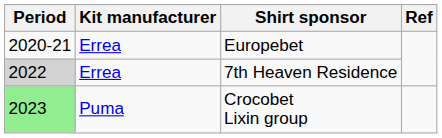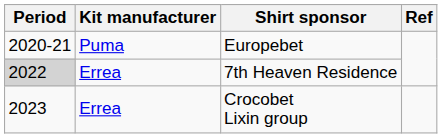Europebet | Kit manufacturer: Errea -> Puma
Crocobet Lixin group | Period: lightgreen background -> no background
Crocobet Lixin group | Kit manufacturer: Puma -> Errea
